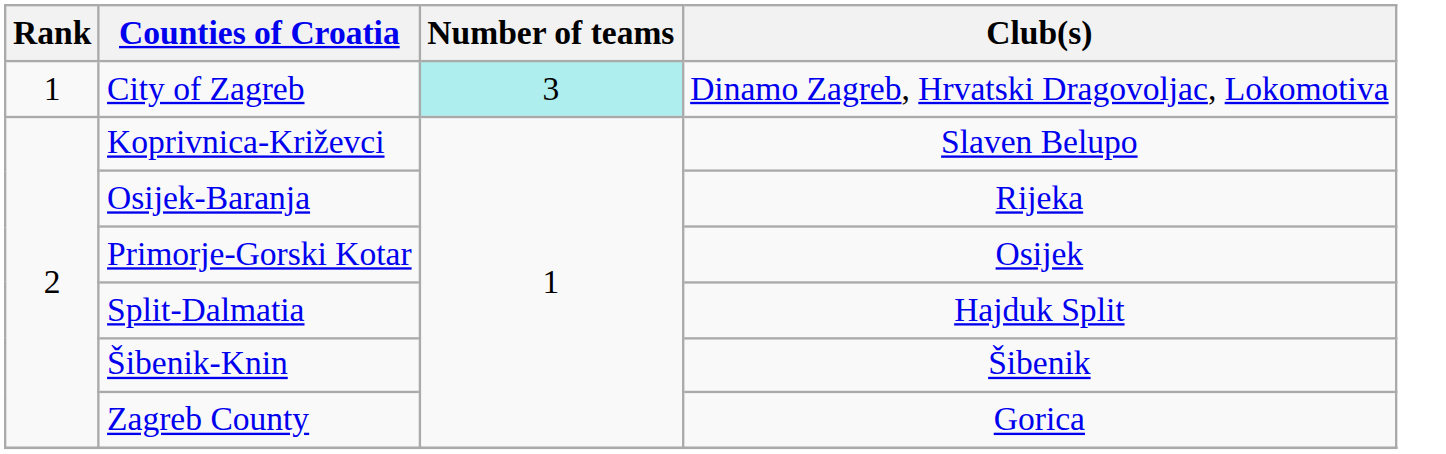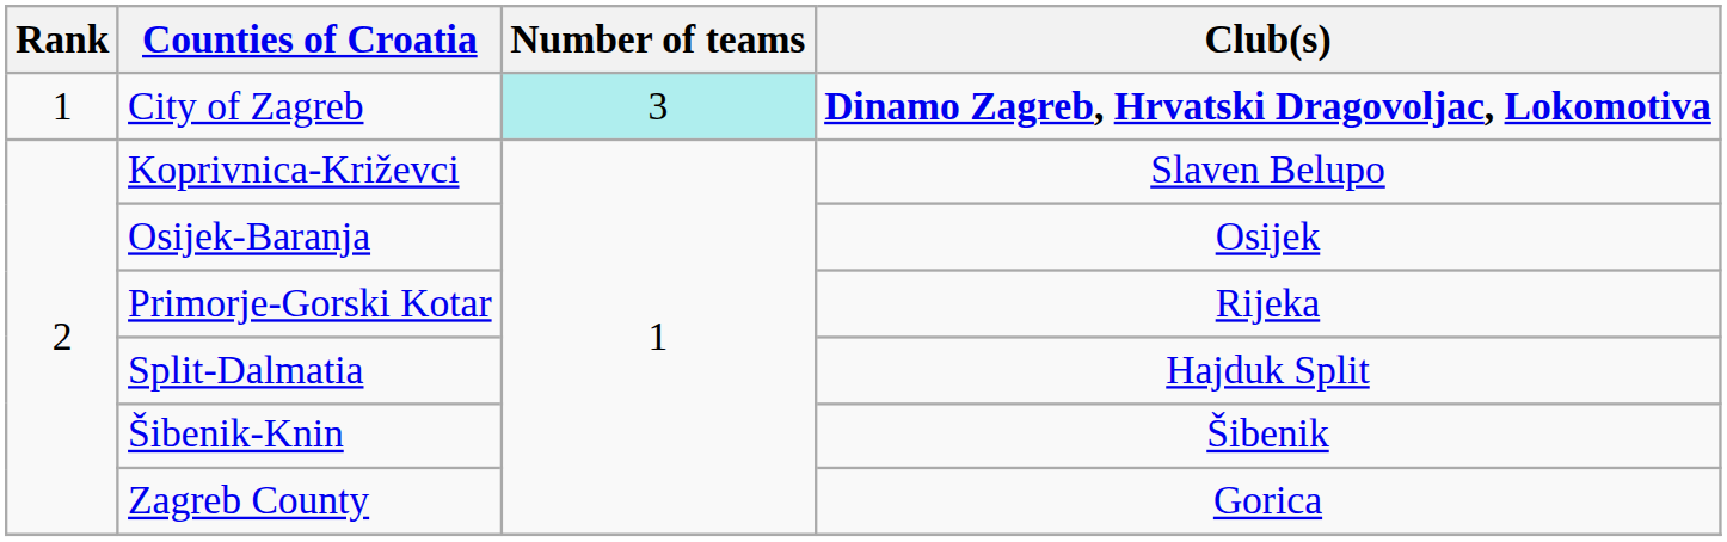City of Zagreb | Club(s): normal -> bold
Osijek-Baranja | Club(s): Rijeka -> Osijek
Primorje-Gorski Kotar | Club(s): Osijek -> Rijeka
